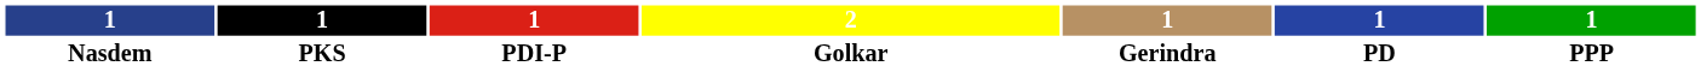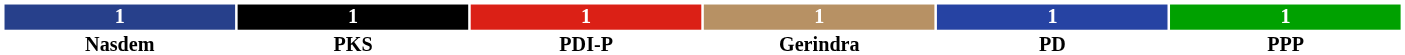- column: 2 | Golkar
